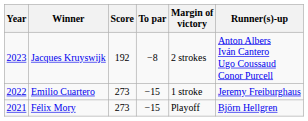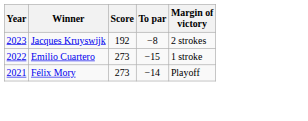- column: Runner(s)-up | Anton Albers Iván Cantero Ugo Coussaud Conor Purcell | Jeremy Freiburghaus | Björn Hellgren
Félix Mory | To par: −15 -> −14
